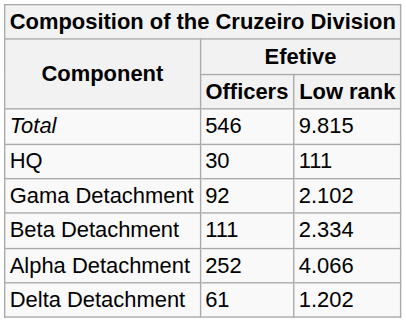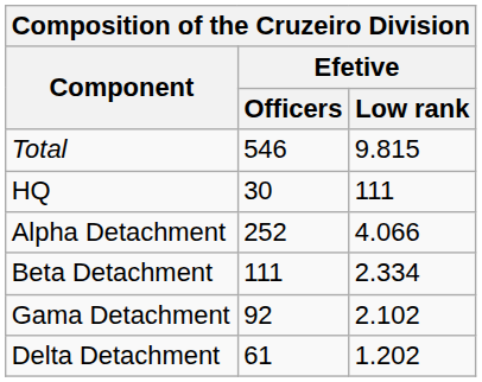rows swapped: Alpha Detachment <-> Gama Detachment
